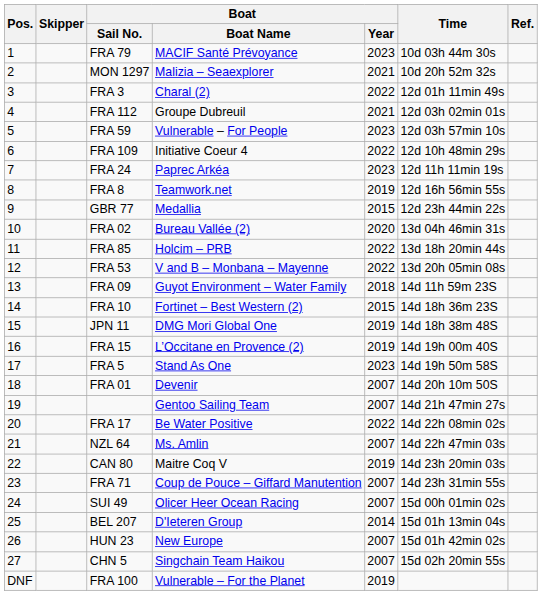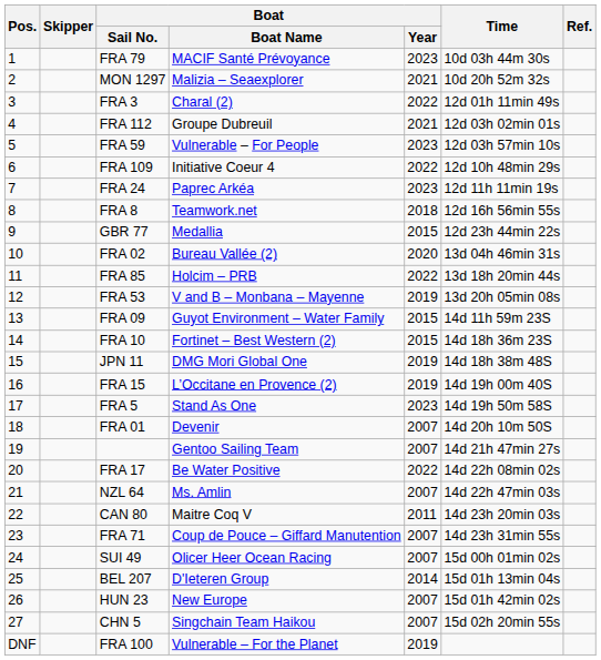FRA 8 | Boat / Year: 2019 -> 2018
FRA 53 | Boat / Year: 2022 -> 2019
FRA 09 | Boat / Year: 2018 -> 2015
CAN 80 | Boat / Year: 2019 -> 2011
